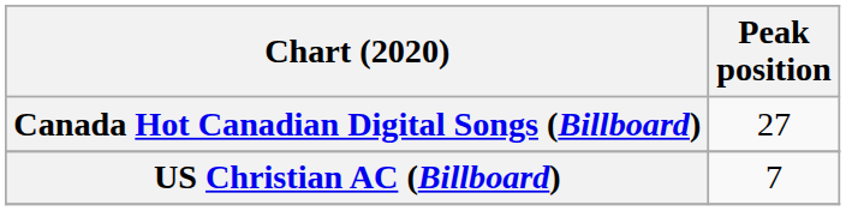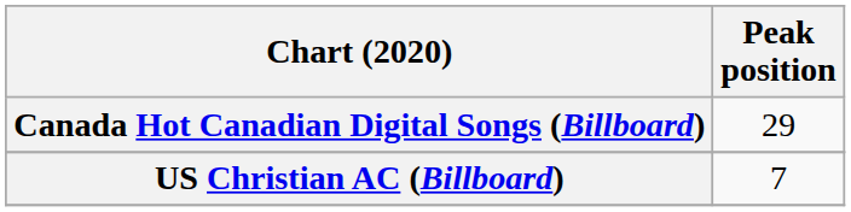Canada Hot Canadian Digital Songs (Billboard) | Peak position: 27 -> 29
